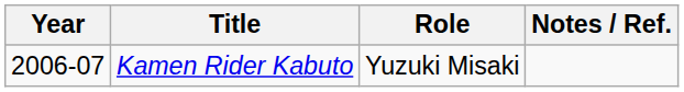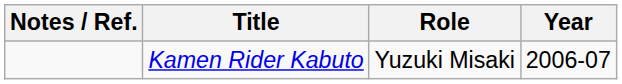columns swapped: Year <-> Notes / Ref.
